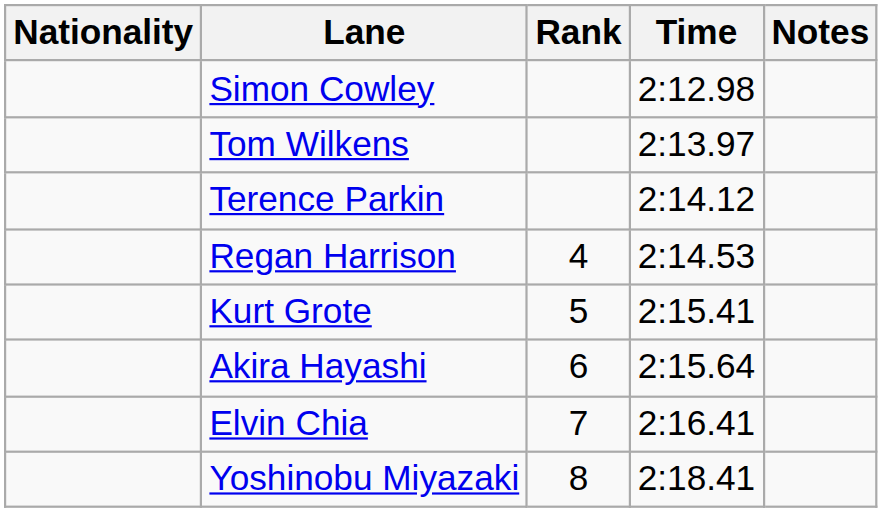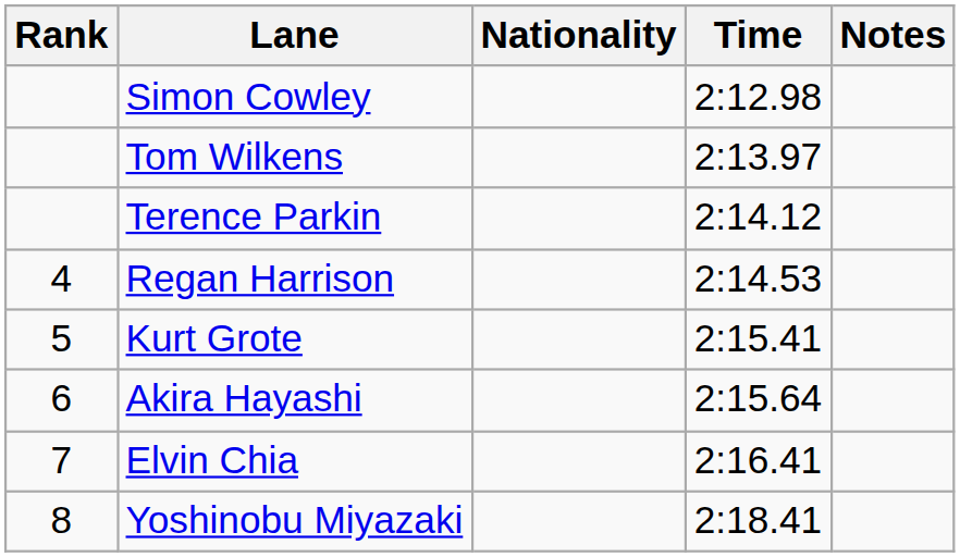columns swapped: Rank <-> Nationality
